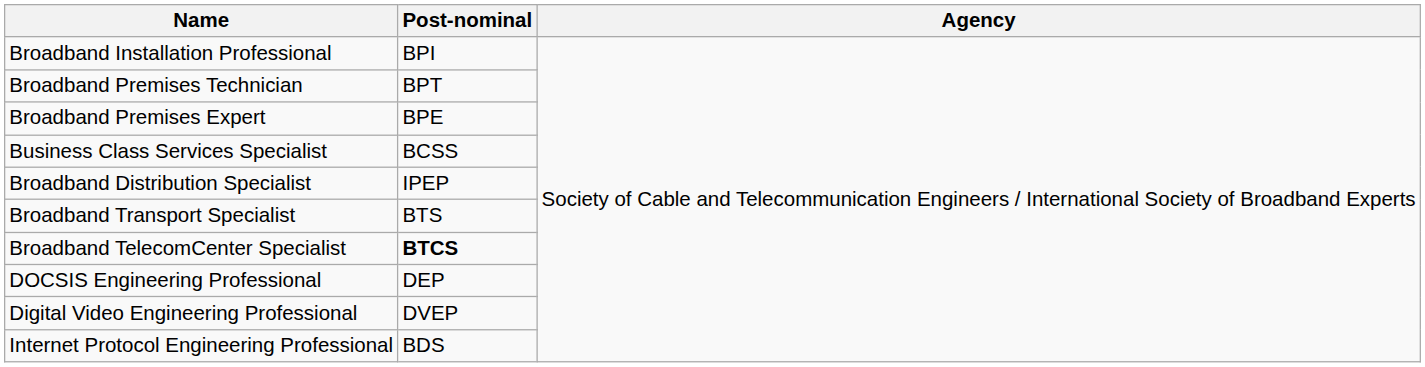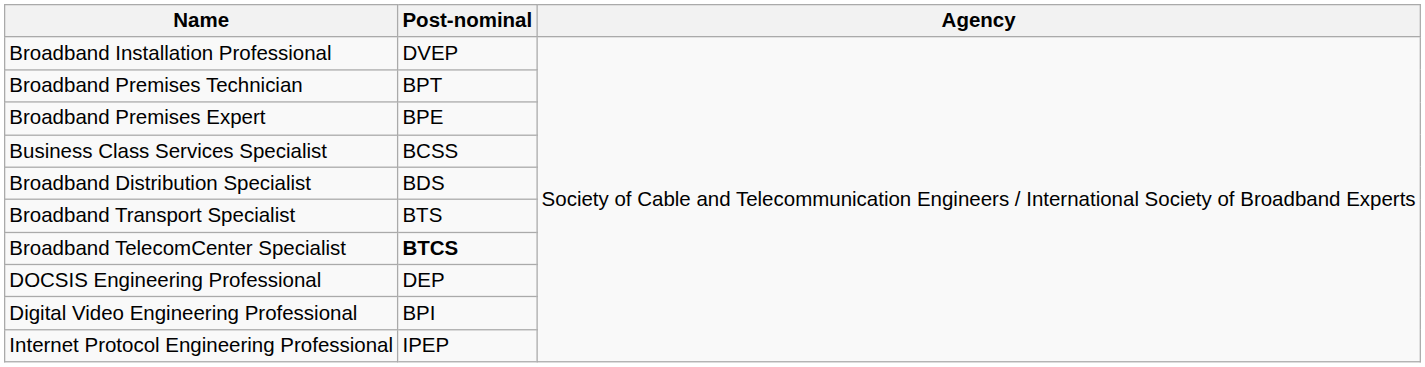Broadband Installation Professional | Post-nominal: BPI -> DVEP
Broadband Distribution Specialist | Post-nominal: IPEP -> BDS
Digital Video Engineering Professional | Post-nominal: DVEP -> BPI
Internet Protocol Engineering Professional | Post-nominal: BDS -> IPEP
